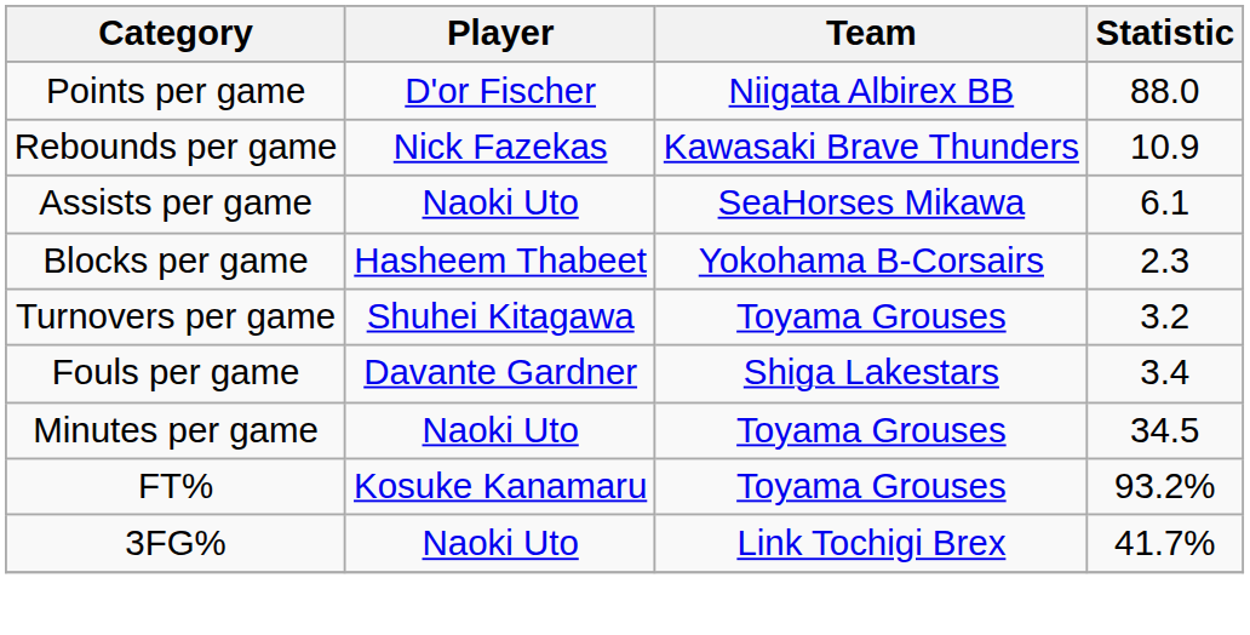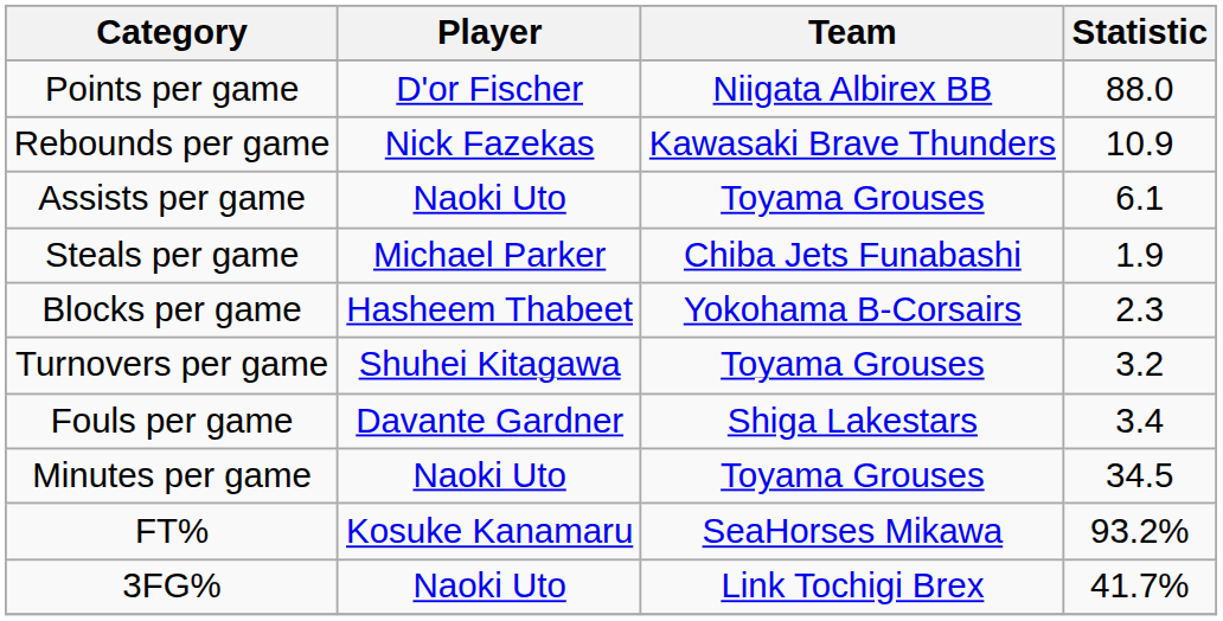Assists per game | Team: SeaHorses Mikawa -> Toyama Grouses
+ row: Steals per game | Michael Parker | Chiba Jets Funabashi | 1.9
FT% | Team: Toyama Grouses -> SeaHorses Mikawa
